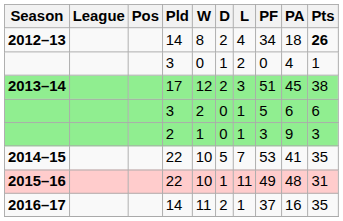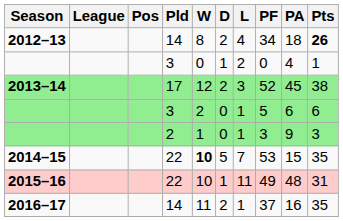2013–14 | PF: 51 -> 52
2014–15 | W: normal -> bold
2014–15 | PA: 41 -> 15
